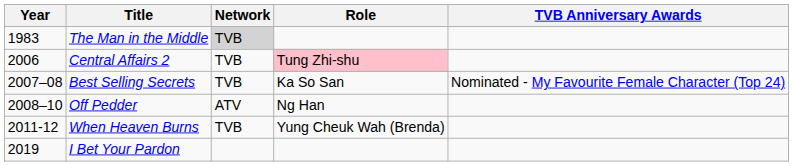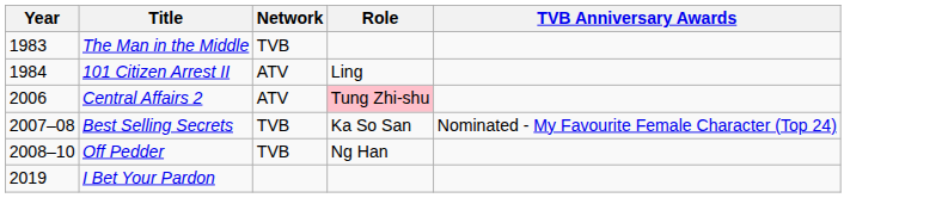The Man in the Middle | Network: lightgrey background -> no background
+ row: 1984 | 101 Citizen Arrest II | ATV | Ling
Central Affairs 2 | Network: TVB -> ATV
Off Pedder | Network: ATV -> TVB
- row: 2011-12 | When Heaven Burns | TVB | Yung Cheuk Wah (Brenda)
